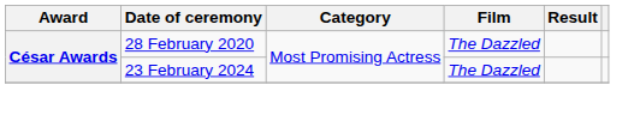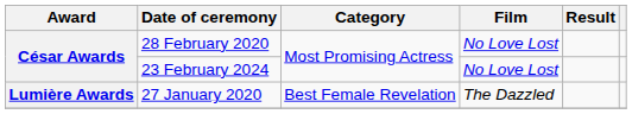28 February 2020 | Film: The Dazzled -> No Love Lost
23 February 2024 | Film: The Dazzled -> No Love Lost
+ row: Lumière Awards | 27 January 2020 | Best Female Revelation | The Dazzled
